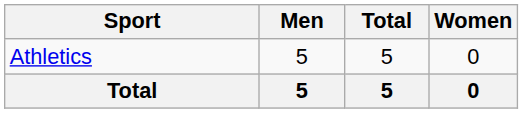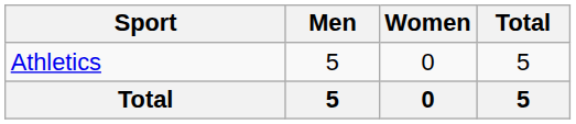columns swapped: Women <-> Total
